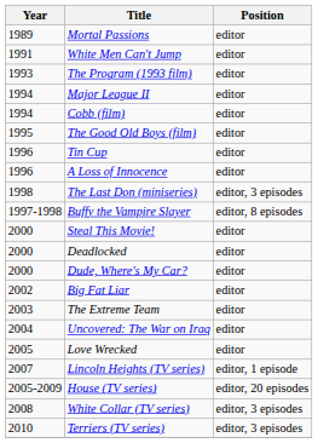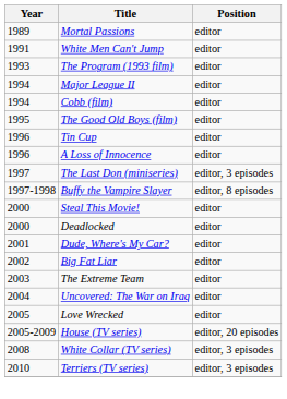The Last Don (miniseries) | Year: 1998 -> 1997
Dude, Where's My Car? | Year: 2000 -> 2001
- row: 2007 | Lincoln Heights (TV series) | editor, 1 episode
